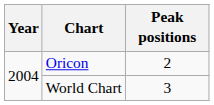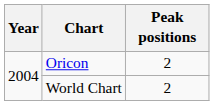World Chart | Peak positions: 3 -> 2
